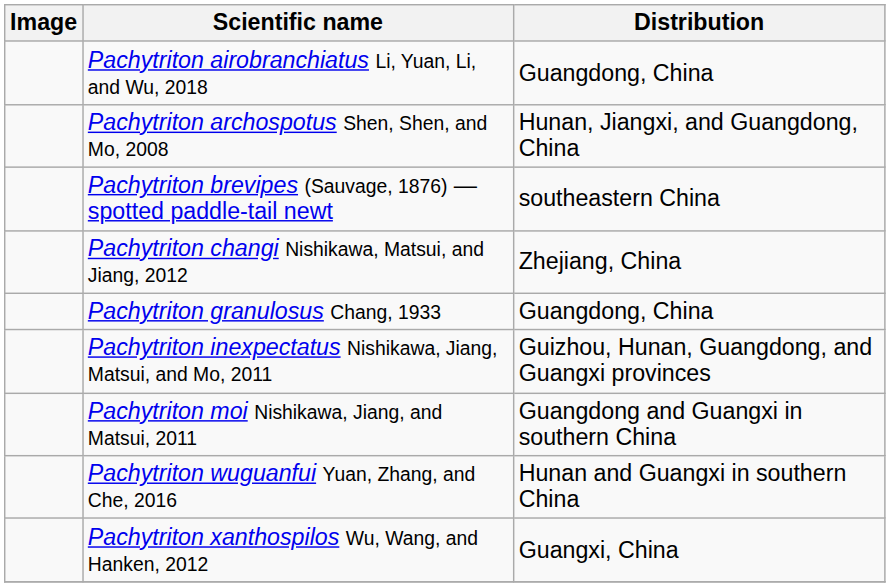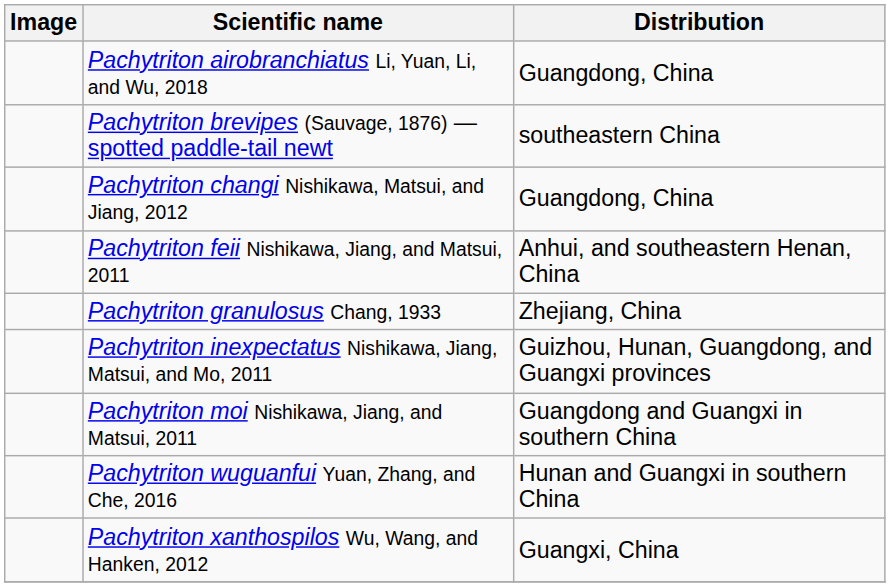- row: Pachytriton archospotus Shen, Shen, and Mo, 2008 | Hunan, Jiangxi, and Guangdong, China
Pachytriton changi Nishikawa, Matsui, and Jiang, 2012 | Distribution: Zhejiang, China -> Guangdong, China
+ row: Pachytriton feii Nishikawa, Jiang, and Matsui, 2011 | Anhui, and southeastern Henan, China
Pachytriton granulosus Chang, 1933 | Distribution: Guangdong, China -> Zhejiang, China
